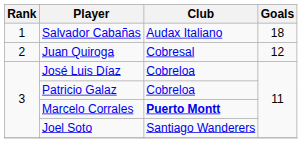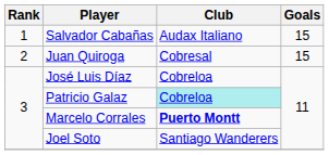Salvador Cabañas | Goals: 18 -> 15
Juan Quiroga | Goals: 12 -> 15
Patricio Galaz | Club: no background -> paleturquoise background
